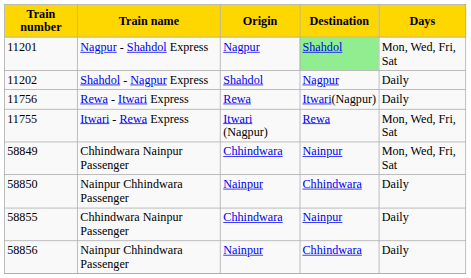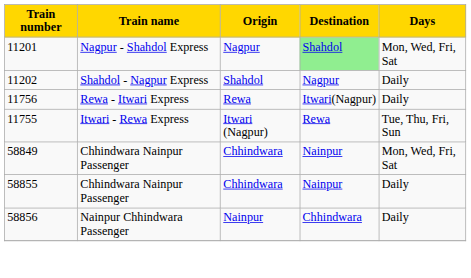11755 | Days: Mon, Wed, Fri, Sat -> Tue, Thu, Fri, Sun
- row: 58850 | Nainpur Chhindwara Passenger | Nainpur | Chhindwara | Daily
